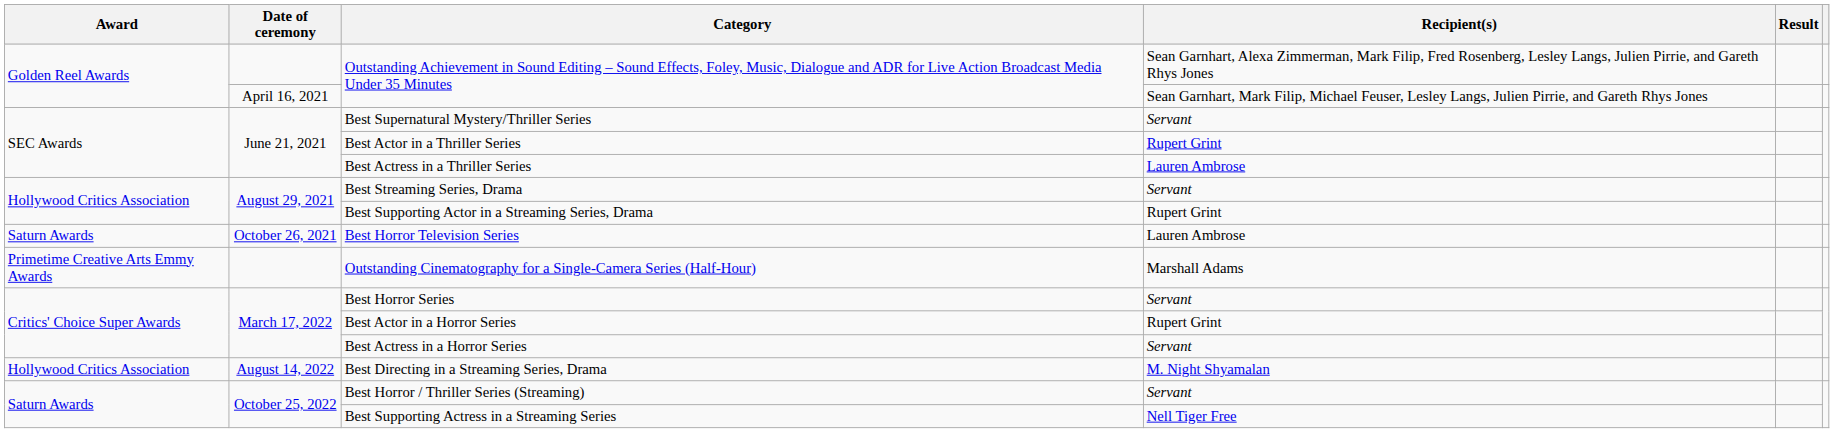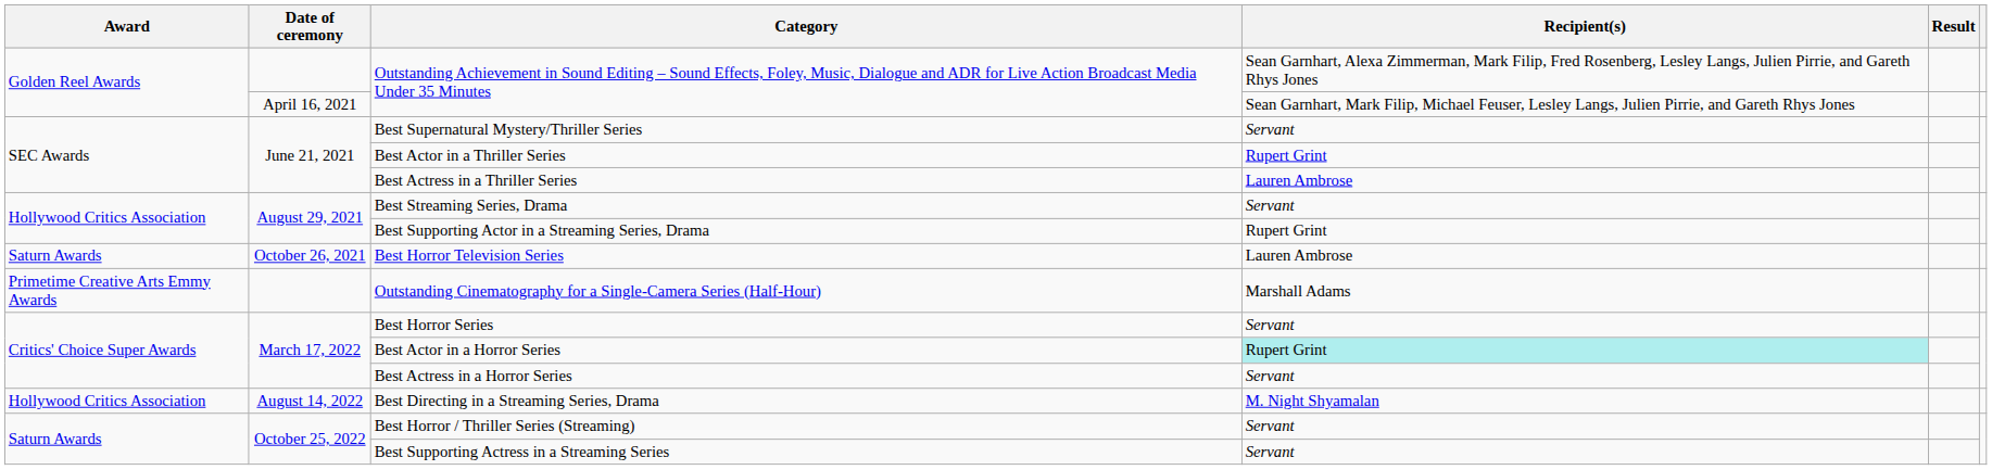Best Actor in a Horror Series | Recipient(s): no background -> paleturquoise background
Best Supporting Actress in a Streaming Series | Recipient(s): Nell Tiger Free -> Servant
